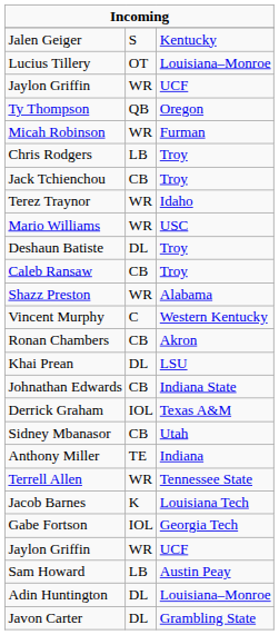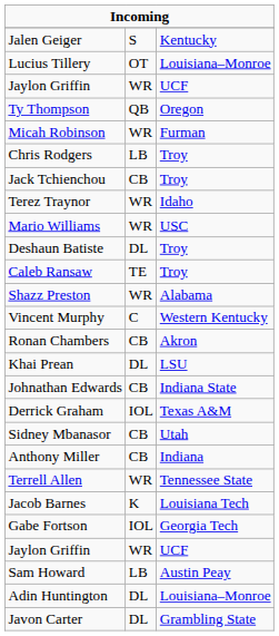Caleb Ransaw | column 2: CB -> TE
Anthony Miller | column 2: TE -> CB
